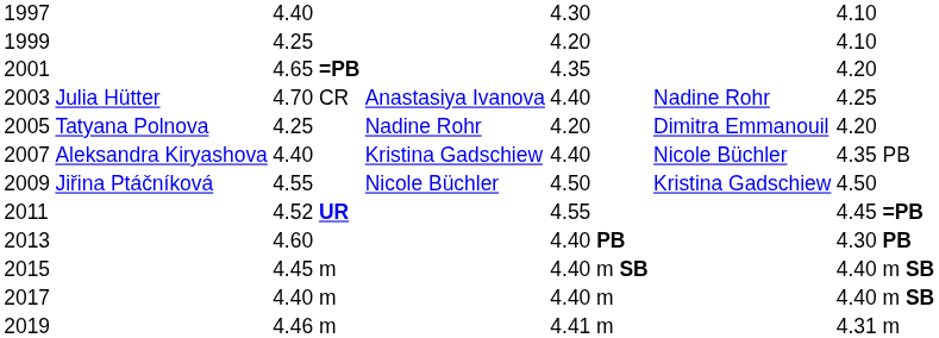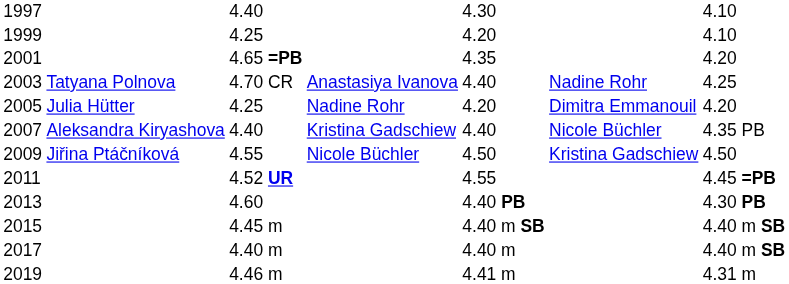2003 | column 2: Julia Hütter -> Tatyana Polnova
2005 | column 2: Tatyana Polnova -> Julia Hütter
